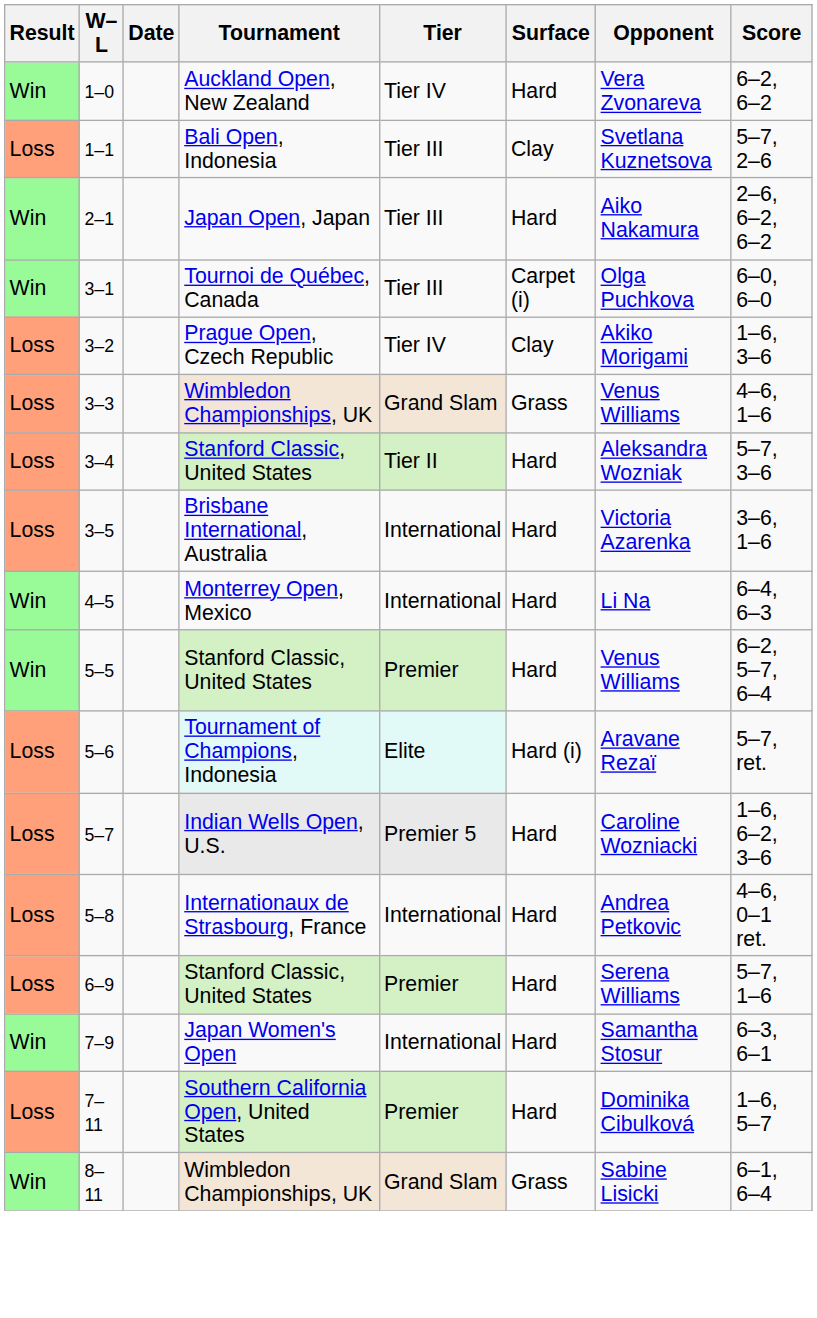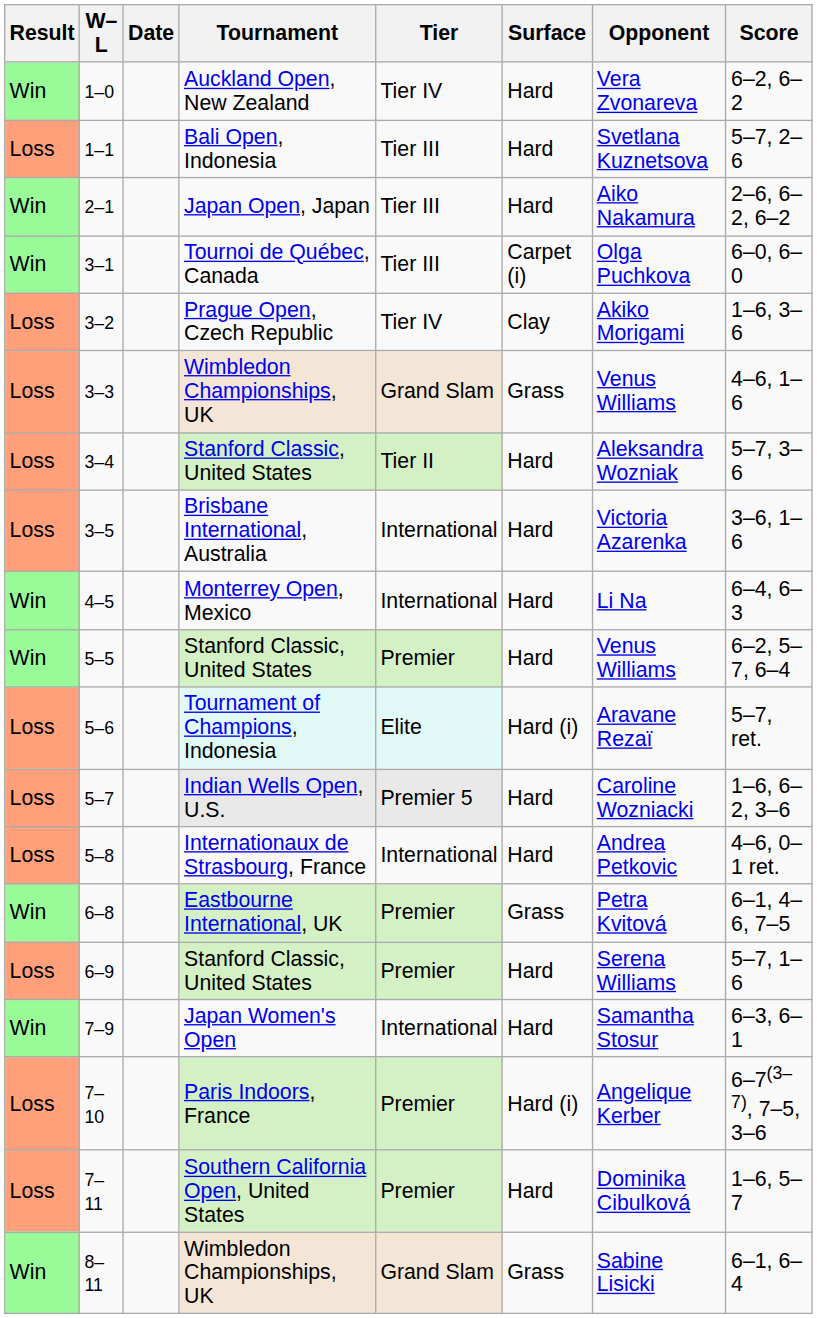1–1 | Surface: Clay -> Hard
+ row: Win | 6–8 | Eastbourne International, UK | Premier | Grass | Petra Kvitová | 6–1, 4–6, 7–5
+ row: Loss | 7–10 | Paris Indoors, France | Premier | Hard (i) | Angelique Kerber | 6–7(3–7), 7–5, 3–6
